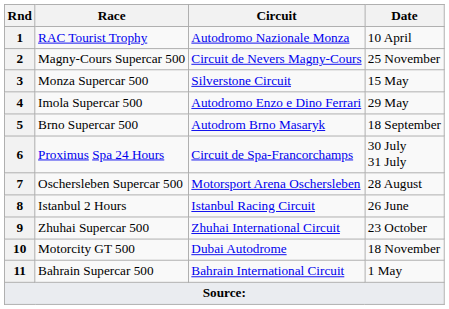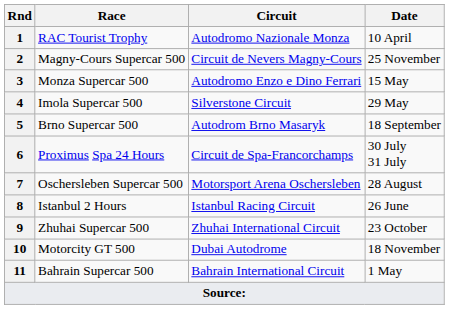3 | Circuit: Silverstone Circuit -> Autodromo Enzo e Dino Ferrari
4 | Circuit: Autodromo Enzo e Dino Ferrari -> Silverstone Circuit
